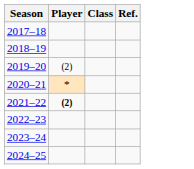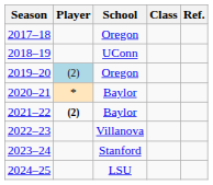+ column: School | Oregon | UConn | Oregon | Baylor | Baylor | Villanova | Stanford | LSU
2019–20 | Player: no background -> lightblue background
